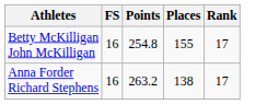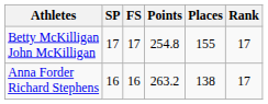+ column: SP | 17 | 16
Betty McKilligan John McKilligan | FS: 16 -> 17
